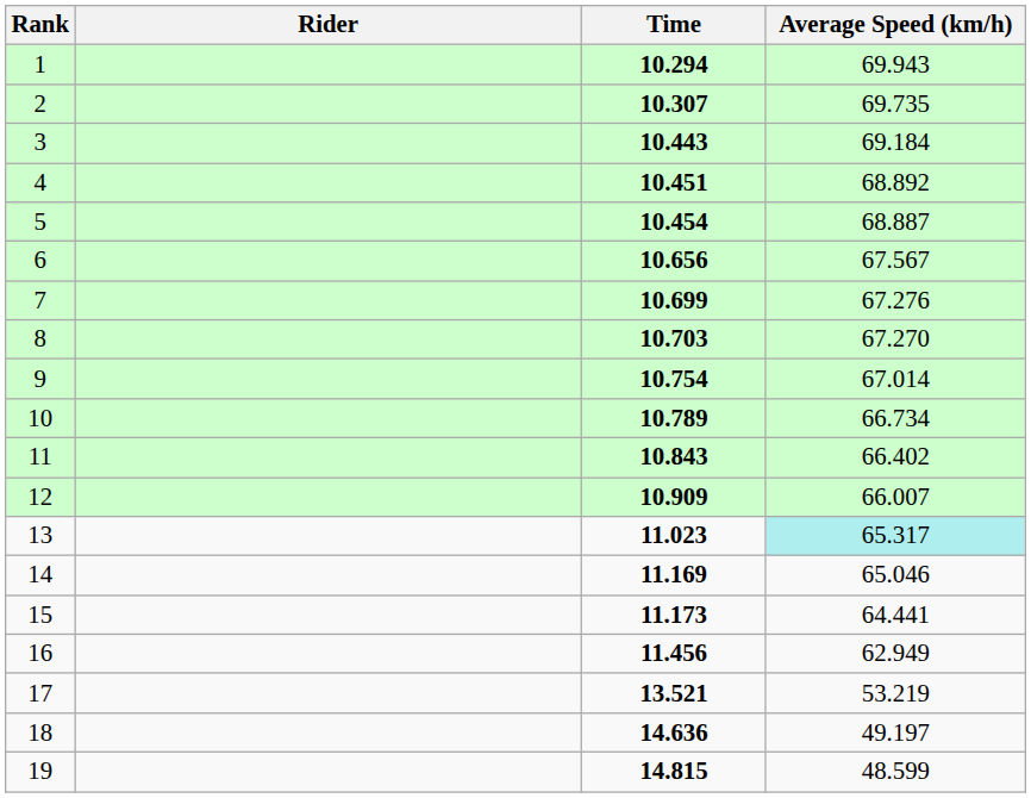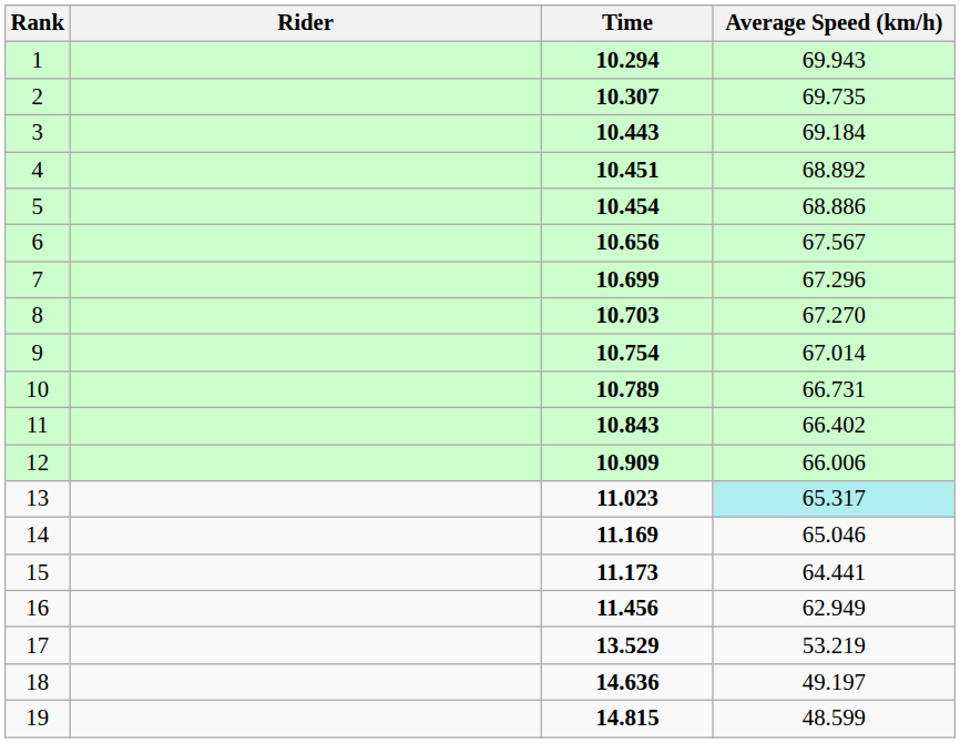5 | Average Speed (km/h): 68.887 -> 68.886
7 | Average Speed (km/h): 67.276 -> 67.296
10 | Average Speed (km/h): 66.734 -> 66.731
12 | Average Speed (km/h): 66.007 -> 66.006
17 | Time: 13.521 -> 13.529
